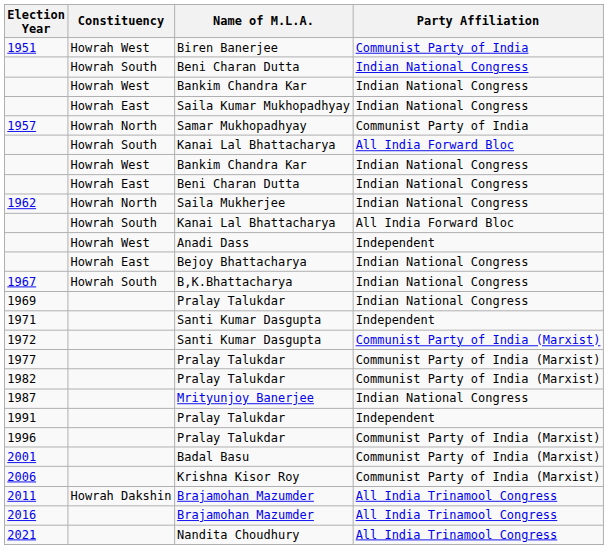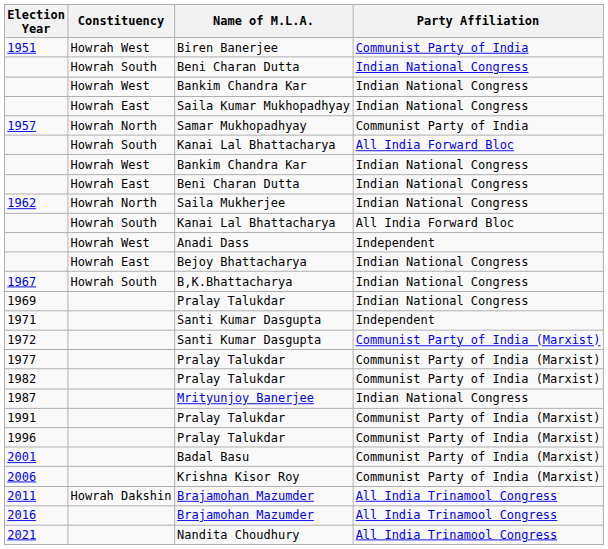1991 | Party Affiliation: Independent -> Communist Party of India (Marxist)
